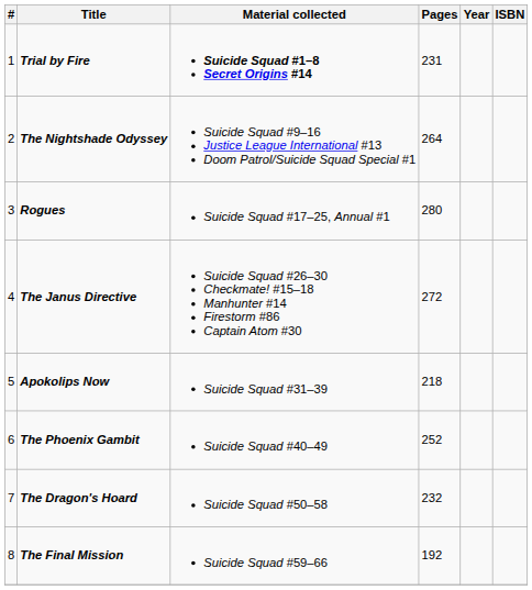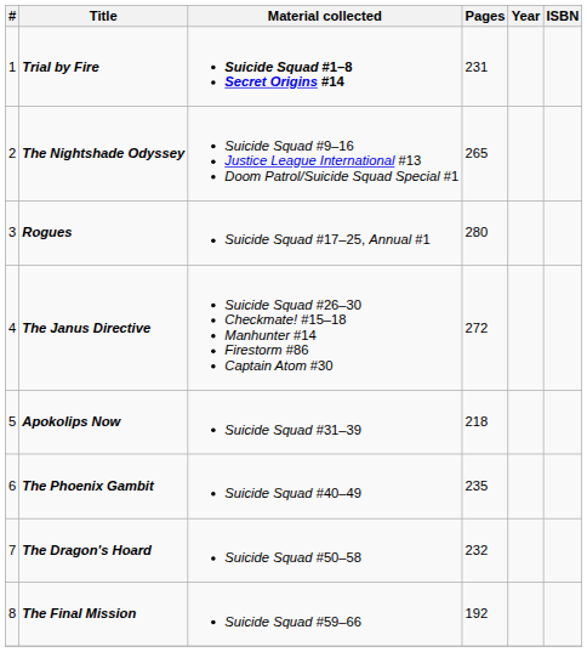The Nightshade Odyssey | Pages: 264 -> 265
The Phoenix Gambit | Pages: 252 -> 235
